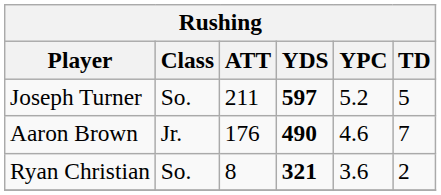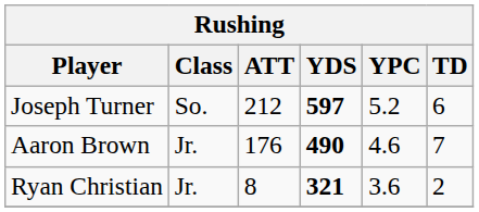Joseph Turner | ATT: 211 -> 212
Joseph Turner | TD: 5 -> 6
Ryan Christian | Class: So. -> Jr.
